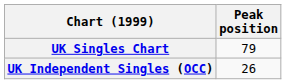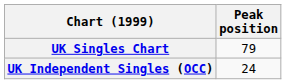UK Independent Singles (OCC) | Peak position: 26 -> 24
